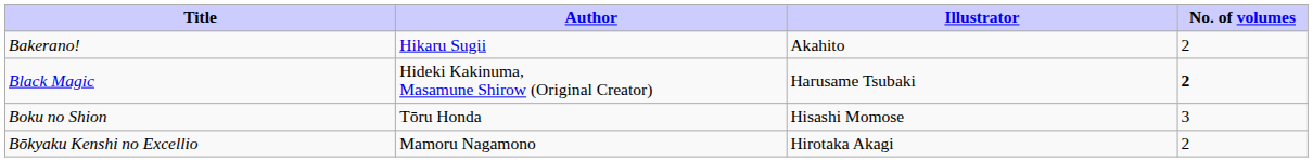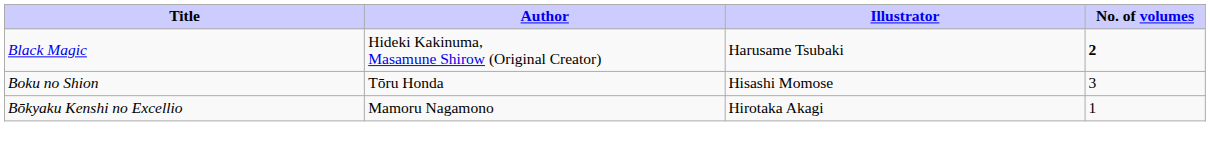- row: Bakerano! | Hikaru Sugii | Akahito | 2
Bōkyaku Kenshi no Excellio | No. of volumes: 2 -> 1
